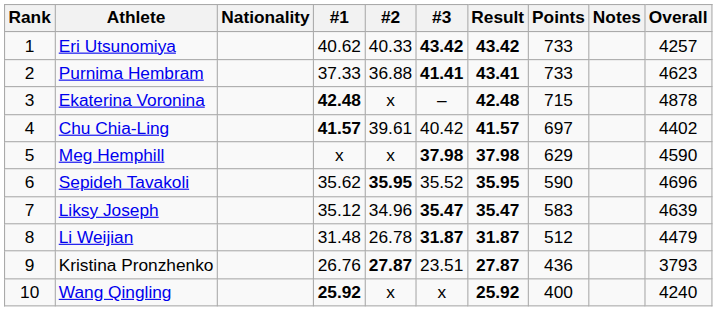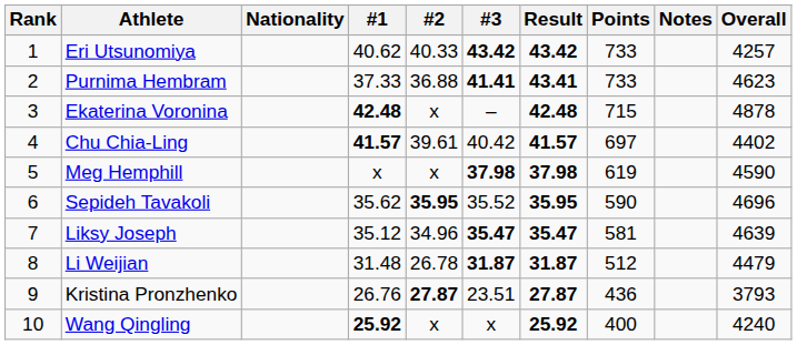Meg Hemphill | Points: 629 -> 619
Liksy Joseph | Points: 583 -> 581
